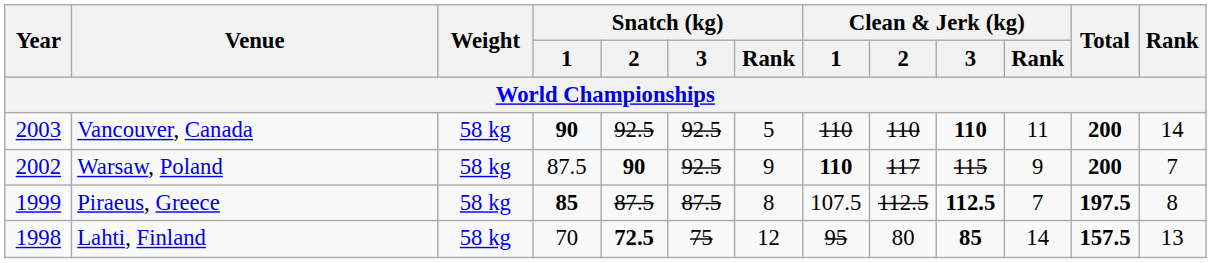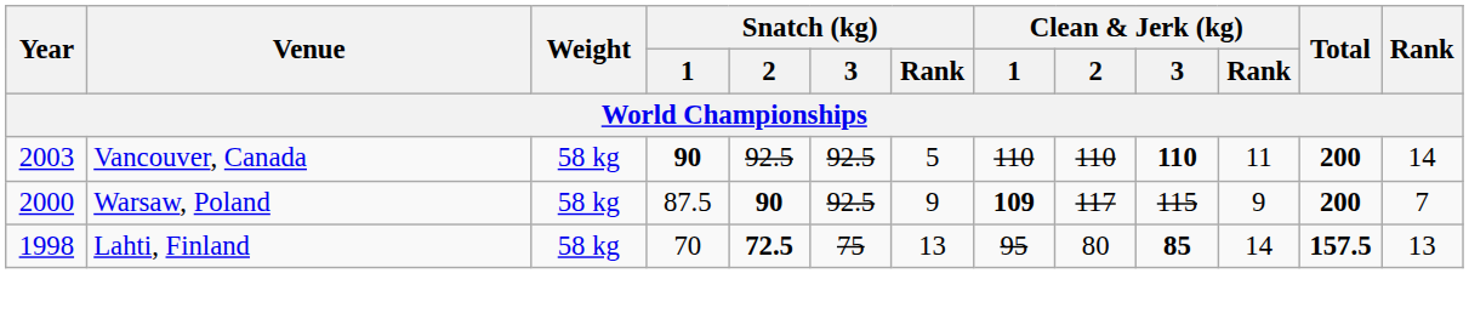Warsaw, Poland | Year: 2002 -> 2000
Warsaw, Poland | Clean & Jerk (kg) / 1: 110 -> 109
- row: 1999 | Piraeus, Greece | 58 kg | 85 | 87.5 | 87.5 | 8 | 107.5 | 112.5 | 112.5 | 7 | 197.5 | 8
Lahti, Finland | Snatch (kg) / Rank: 12 -> 13
